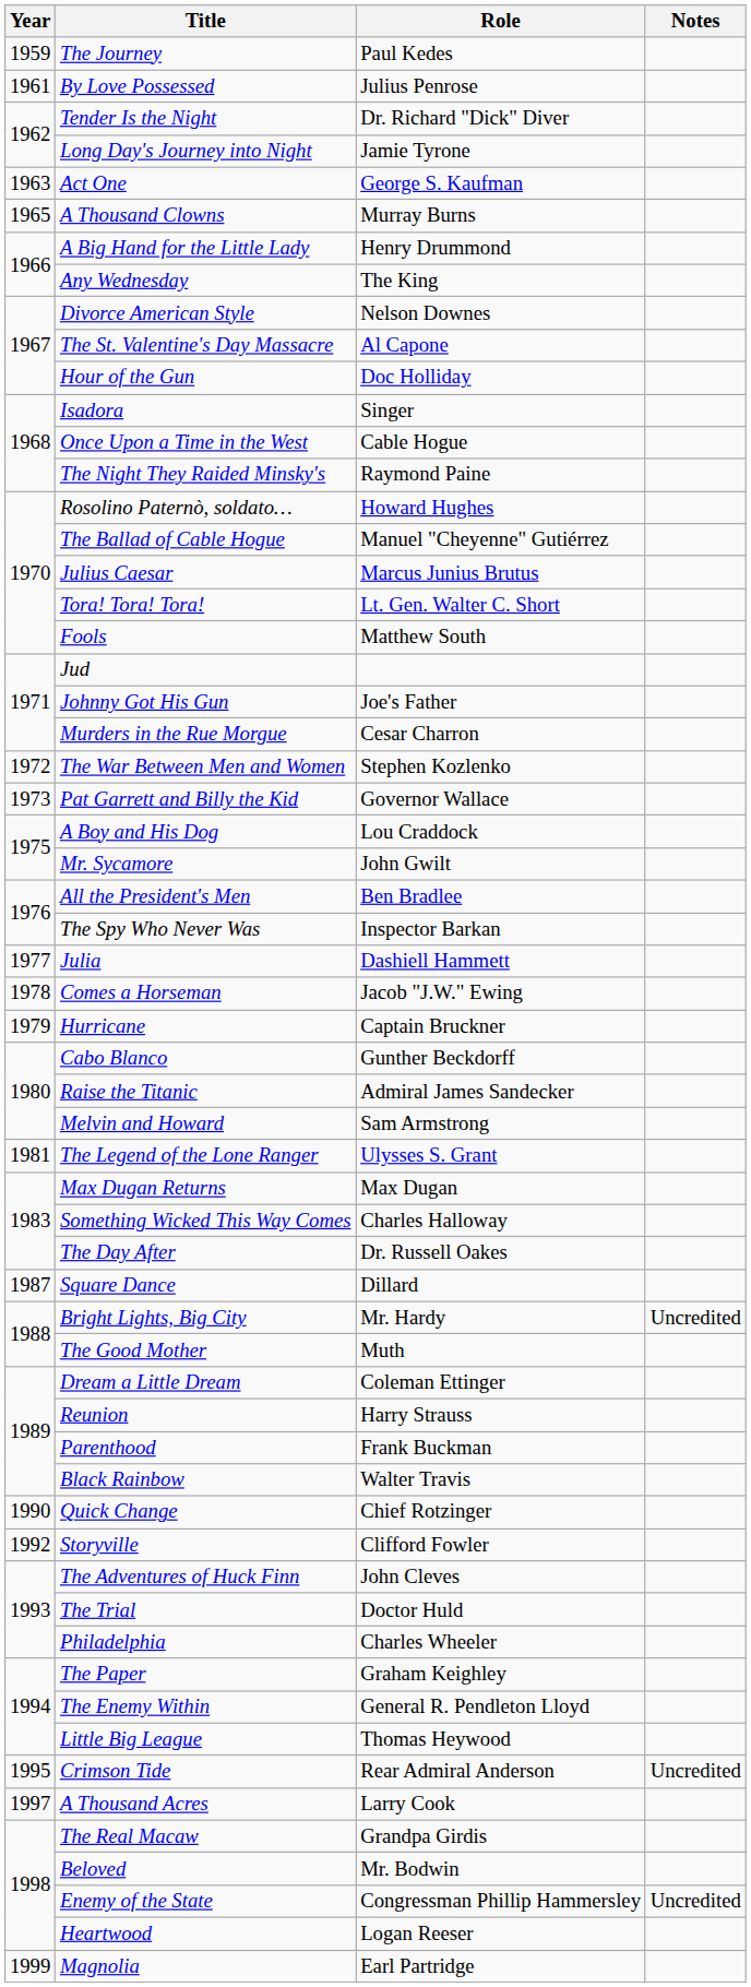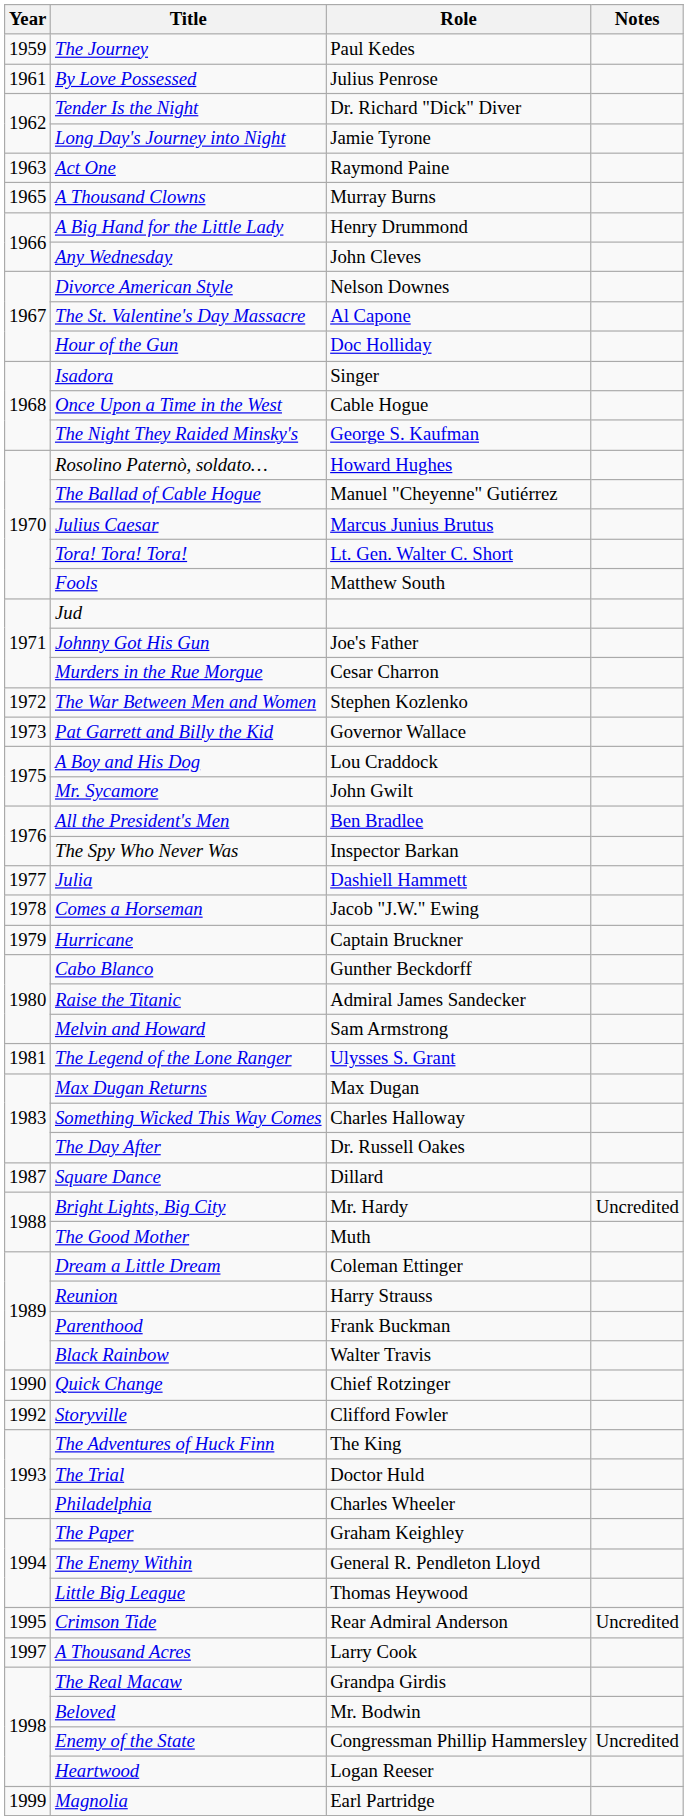Act One | Role: George S. Kaufman -> Raymond Paine
Any Wednesday | Role: The King -> John Cleves
The Night They Raided Minsky's | Role: Raymond Paine -> George S. Kaufman
The Adventures of Huck Finn | Role: John Cleves -> The King
